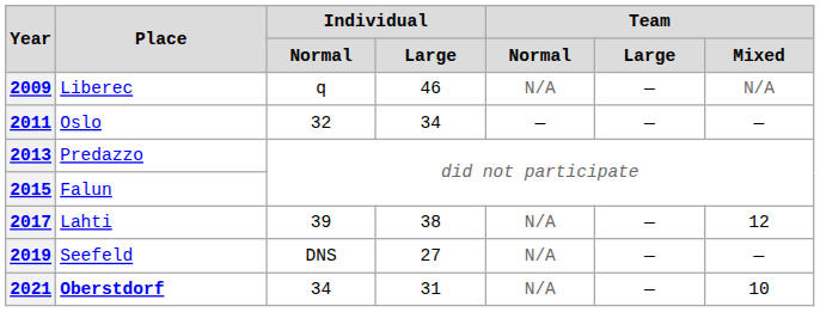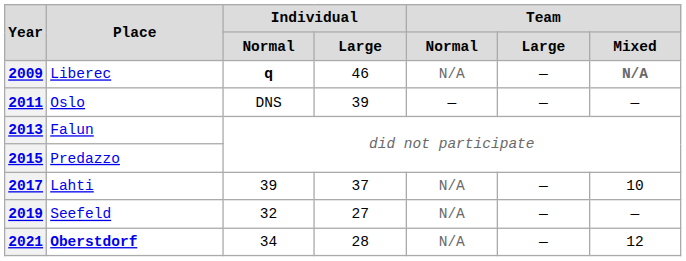2009 | Individual / Normal: normal -> bold
2009 | Team / Mixed: normal -> bold
2011 | Individual / Normal: 32 -> DNS
2011 | Individual / Large: 34 -> 39
2013 | Place: Predazzo -> Falun
2015 | Place: Falun -> Predazzo
2017 | Individual / Large: 38 -> 37
2017 | Team / Mixed: 12 -> 10
2019 | Individual / Normal: DNS -> 32
2021 | Individual / Large: 31 -> 28
2021 | Team / Mixed: 10 -> 12
